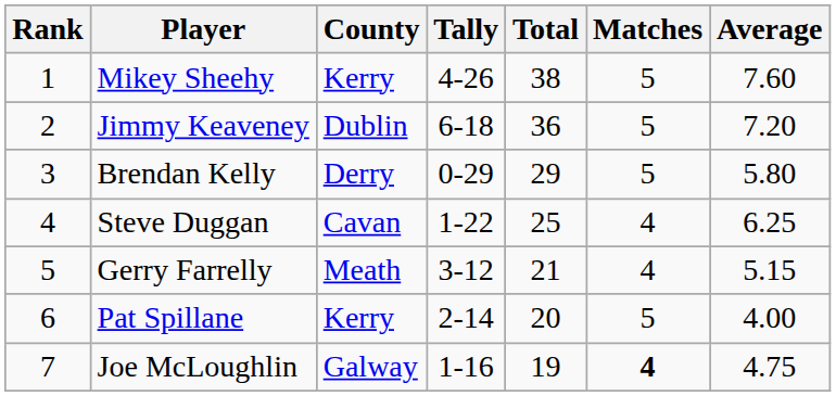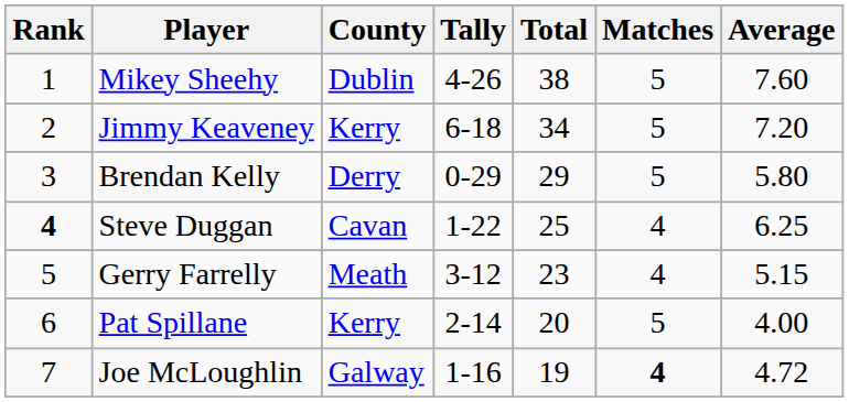Mikey Sheehy | County: Kerry -> Dublin
Jimmy Keaveney | County: Dublin -> Kerry
Jimmy Keaveney | Total: 36 -> 34
Steve Duggan | Rank: normal -> bold
Gerry Farrelly | Total: 21 -> 23
Joe McLoughlin | Average: 4.75 -> 4.72
